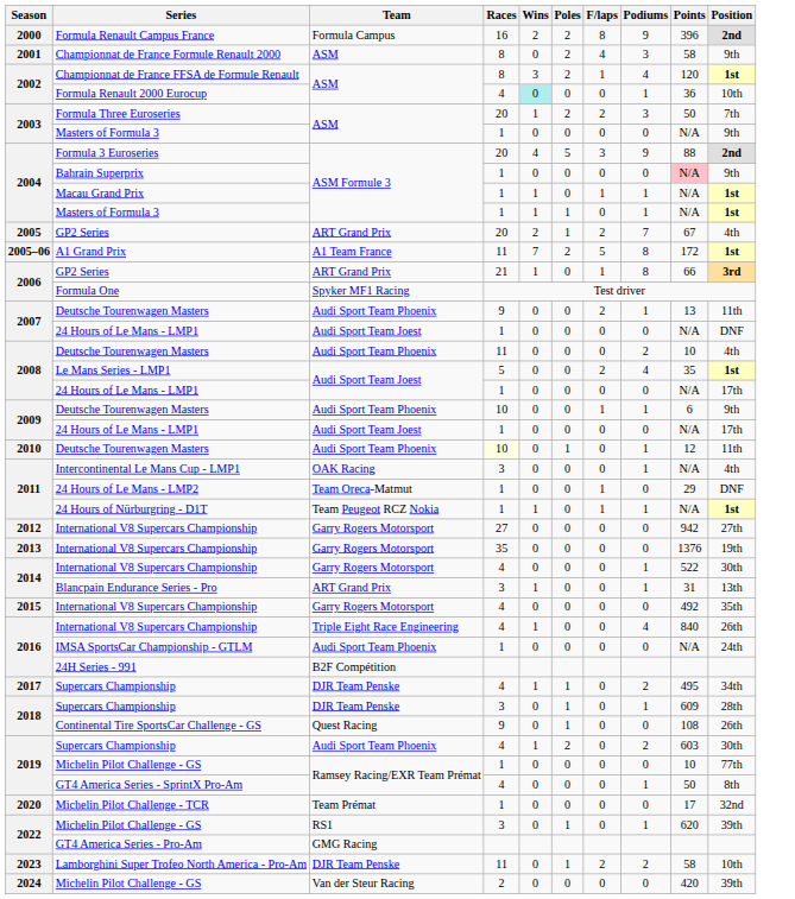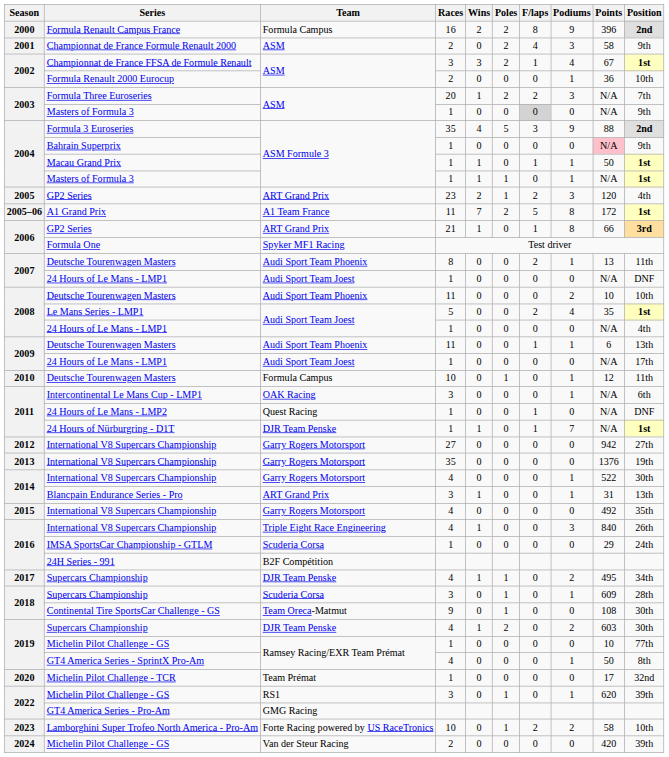Championnat de France Formule Renault 2000 | Races: 8 -> 2
Championnat de France FFSA de Formule Renault | Races: 8 -> 3
Championnat de France FFSA de Formule Renault | Points: 120 -> 67
Formula Renault 2000 Eurocup | Races: 4 -> 2
Formula Renault 2000 Eurocup | Wins: paleturquoise background -> no background
Formula Three Euroseries | Points: 50 -> N/A
2003 / Masters of Formula 3 | F/laps: no background -> lightgrey background
Formula 3 Euroseries | Races: 20 -> 35
Macau Grand Prix | Points: N/A -> 50
2005 / GP2 Series | Races: 20 -> 23
2005 / GP2 Series | Podiums: 7 -> 3
2005 / GP2 Series | Points: 67 -> 120
2007 / Deutsche Tourenwagen Masters | Races: 9 -> 8
2008 / Deutsche Tourenwagen Masters | Position: 4th -> 10th
2008 / 24 Hours of Le Mans - LMP1 | Position: 17th -> 4th
2009 / Deutsche Tourenwagen Masters | Races: 10 -> 11
2009 / Deutsche Tourenwagen Masters | Position: 9th -> 13th
2010 / Deutsche Tourenwagen Masters | Team: Audi Sport Team Phoenix -> Formula Campus
2010 / Deutsche Tourenwagen Masters | Races: lightyellow background -> no background
Intercontinental Le Mans Cup - LMP1 | Position: 4th -> 6th
24 Hours of Le Mans - LMP2 | Team: Team Oreca-Matmut -> Quest Racing
24 Hours of Le Mans - LMP2 | Points: 29 -> N/A
24 Hours of Nürburgring - D1T | Team: Team Peugeot RCZ Nokia -> DJR Team Penske
24 Hours of Nürburgring - D1T | Podiums: 1 -> 7
2016 / International V8 Supercars Championship | Podiums: 4 -> 3
IMSA SportsCar Championship - GTLM | Team: Audi Sport Team Phoenix -> Scuderia Corsa
IMSA SportsCar Championship - GTLM | Points: N/A -> 29
2018 / Supercars Championship | Team: DJR Team Penske -> Scuderia Corsa
Continental Tire SportsCar Challenge - GS | Team: Quest Racing -> Team Oreca-Matmut
Continental Tire SportsCar Challenge - GS | Position: 26th -> 30th
2019 / Supercars Championship | Team: Audi Sport Team Phoenix -> DJR Team Penske
Lamborghini Super Trofeo North America - Pro-Am | Team: DJR Team Penske -> Forte Racing powered by US RaceTronics
Lamborghini Super Trofeo North America - Pro-Am | Races: 11 -> 10
